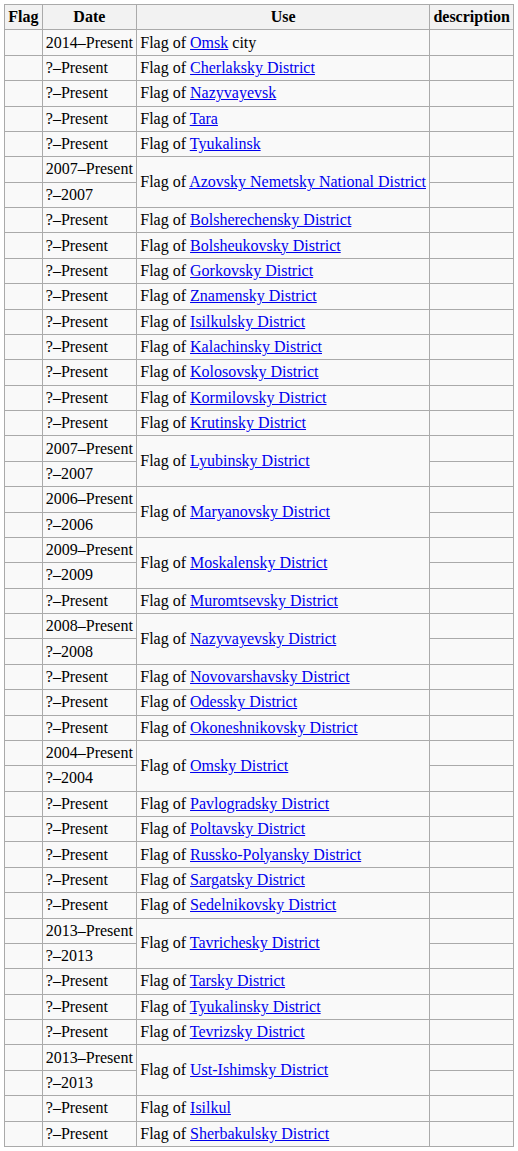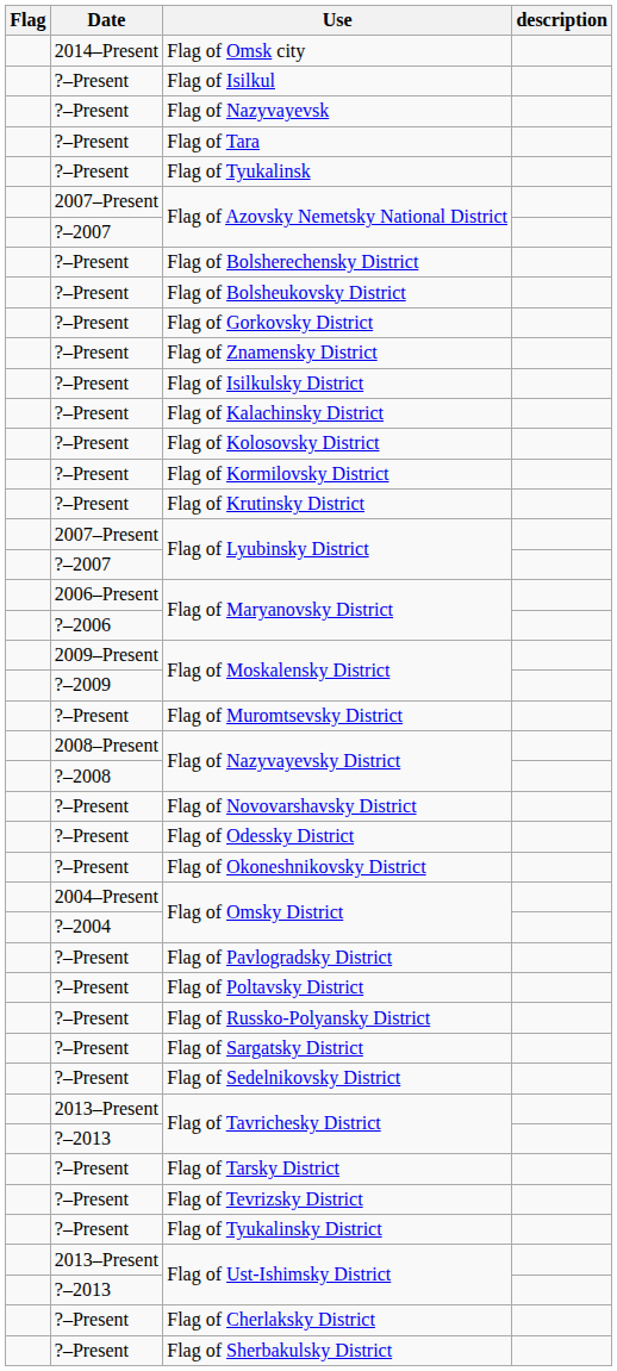rows swapped: Flag of Isilkul <-> Flag of Cherlaksky District
rows swapped: Flag of Tevrizsky District <-> Flag of Tyukalinsky District
